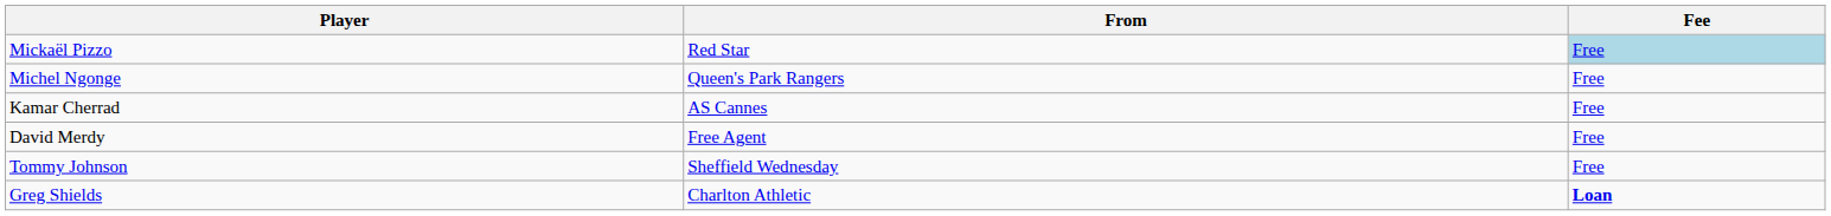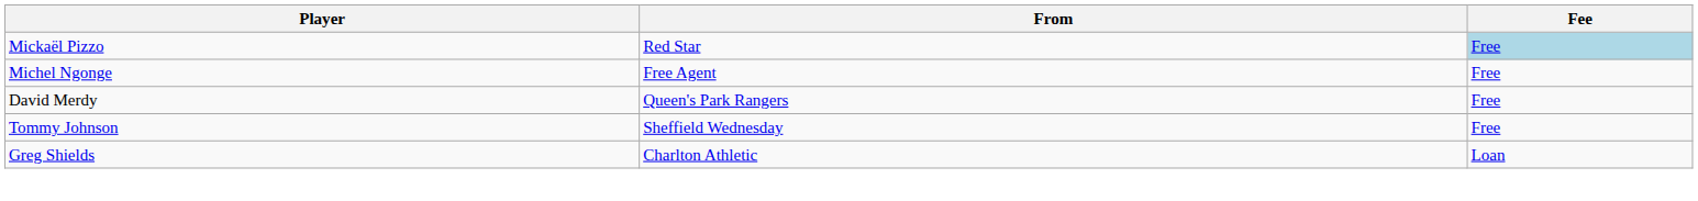Michel Ngonge | From: Queen's Park Rangers -> Free Agent
- row: Kamar Cherrad | AS Cannes | Free
David Merdy | From: Free Agent -> Queen's Park Rangers
Greg Shields | Fee: bold -> normal
